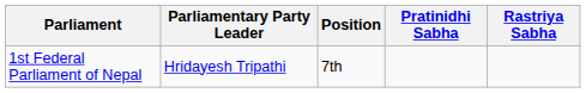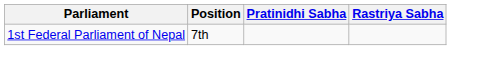- column: Parliamentary Party Leader | Hridayesh Tripathi
